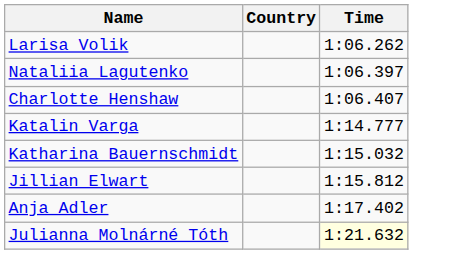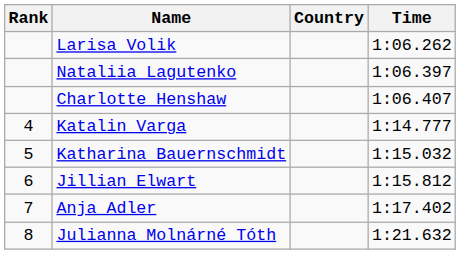+ column: Rank | 4 | 5 | 6 | 7 | 8
Julianna Molnárné Tóth | Time: lightyellow background -> no background
